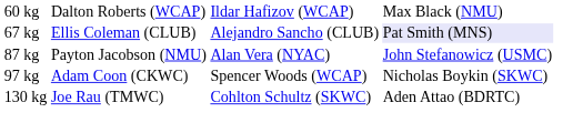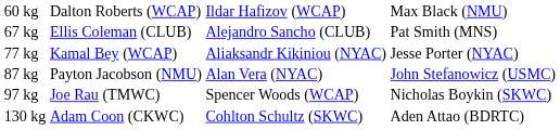67 kg | column 4: lavender background -> no background
+ row: 77 kg | Kamal Bey (WCAP) | Aliaksandr Kikiniou (NYAC) | Jesse Porter (NYAC)
97 kg | column 2: Adam Coon (CKWC) -> Joe Rau (TMWC)
130 kg | column 2: Joe Rau (TMWC) -> Adam Coon (CKWC)
